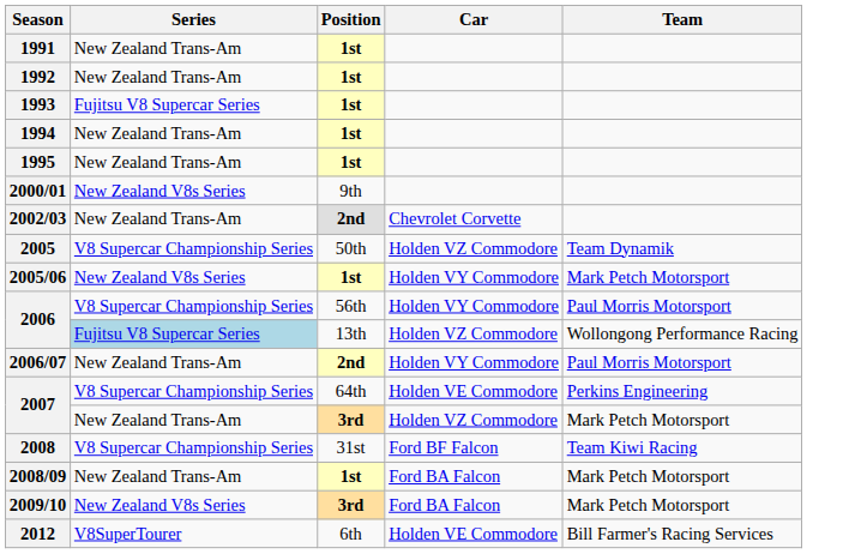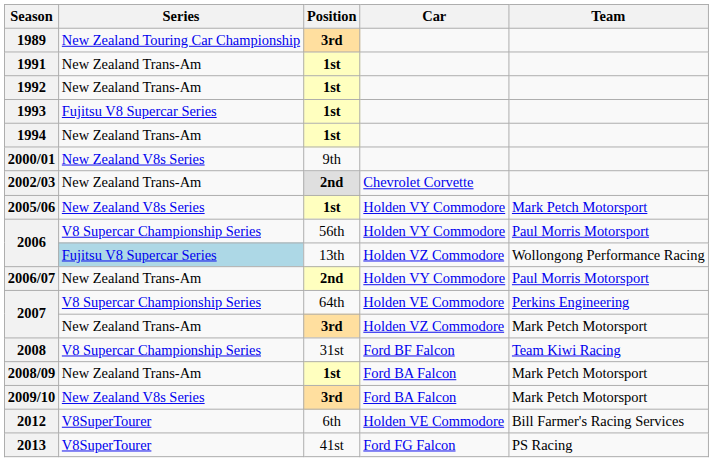+ row: 1989 | New Zealand Touring Car Championship | 3rd
- row: 1995 | New Zealand Trans-Am | 1st
- row: 2005 | V8 Supercar Championship Series | 50th | Holden VZ Commodore | Team Dynamik
+ row: 2013 | V8SuperTourer | 41st | Ford FG Falcon | PS Racing
